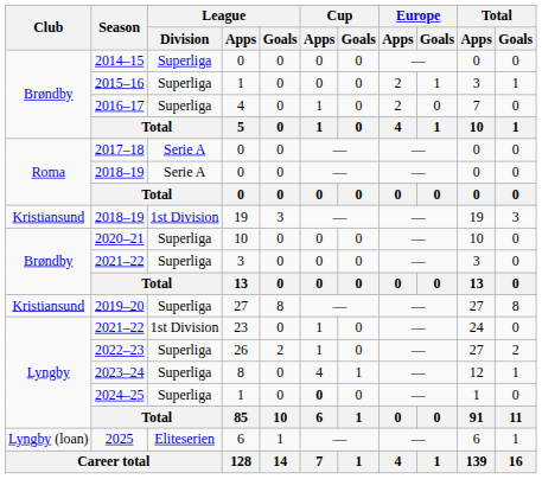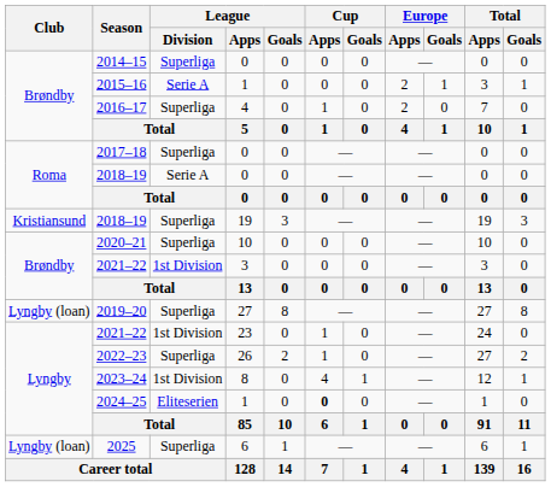2015–16 | League / Division: Superliga -> Serie A
2017–18 | League / Division: Serie A -> Superliga
2018–19 / 19 | League / Division: 1st Division -> Superliga
2021–22 / 3 | League / Division: Superliga -> 1st Division
2019–20 | Club: Kristiansund -> Lyngby (loan)
2023–24 | League / Division: Superliga -> 1st Division
2024–25 | League / Division: Superliga -> Eliteserien
2025 | League / Division: Eliteserien -> Superliga
